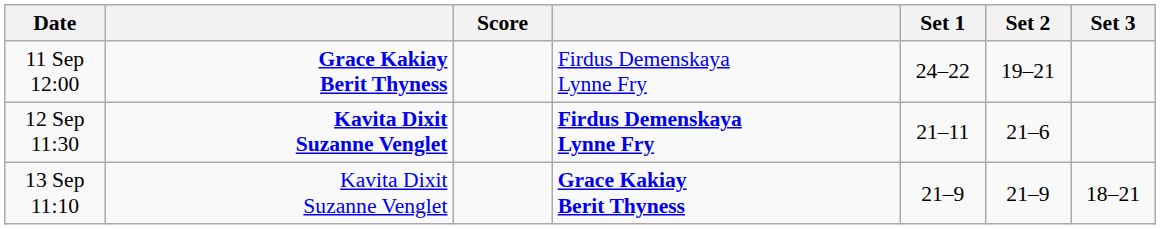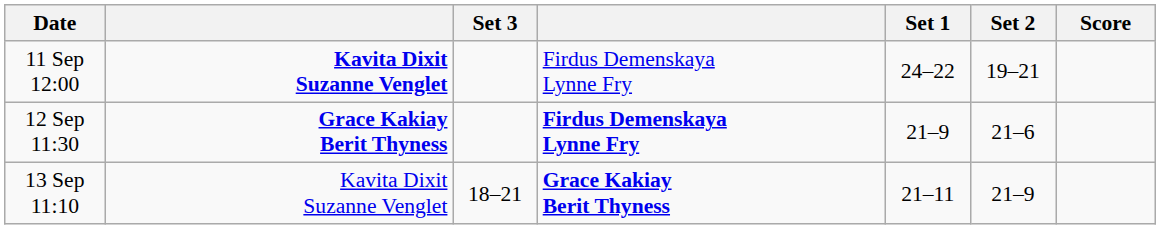columns swapped: Score <-> Set 3
11 Sep 12:00 | column 2: Grace Kakiay Berit Thyness -> Kavita Dixit Suzanne Venglet
12 Sep 11:30 | column 2: Kavita Dixit Suzanne Venglet -> Grace Kakiay Berit Thyness
12 Sep 11:30 | Set 1: 21–11 -> 21–9
13 Sep 11:10 | Set 1: 21–9 -> 21–11
